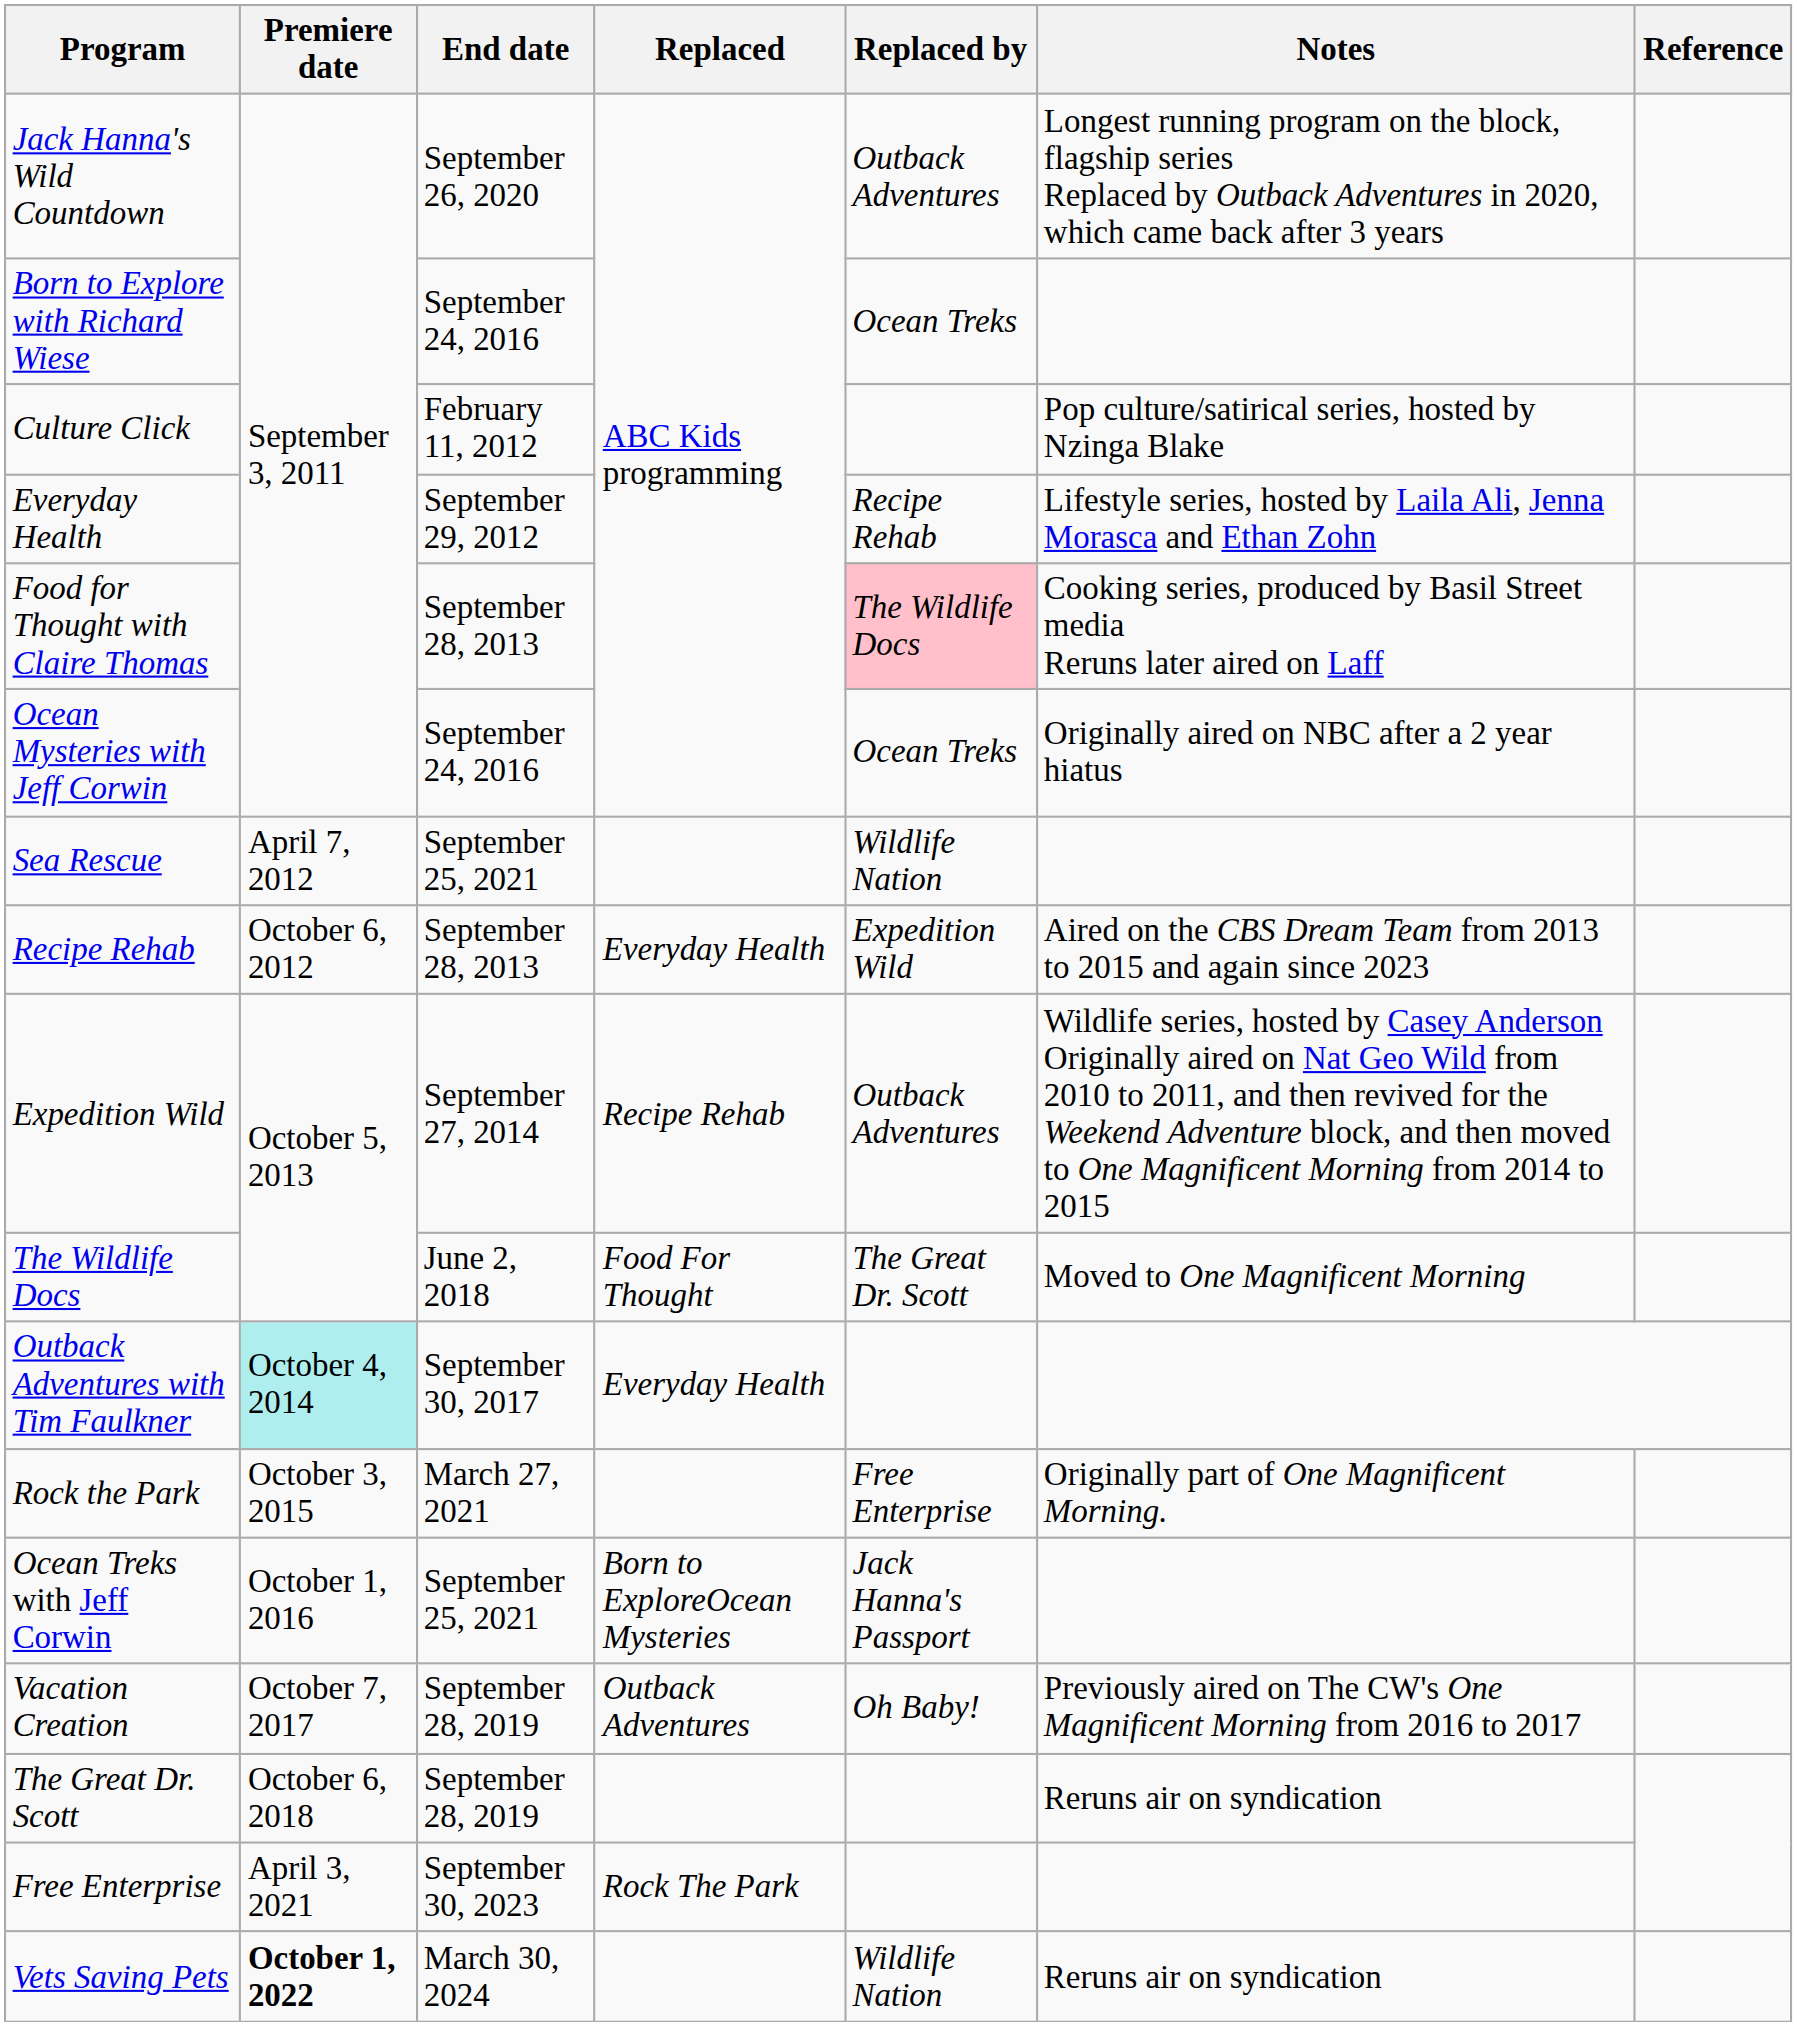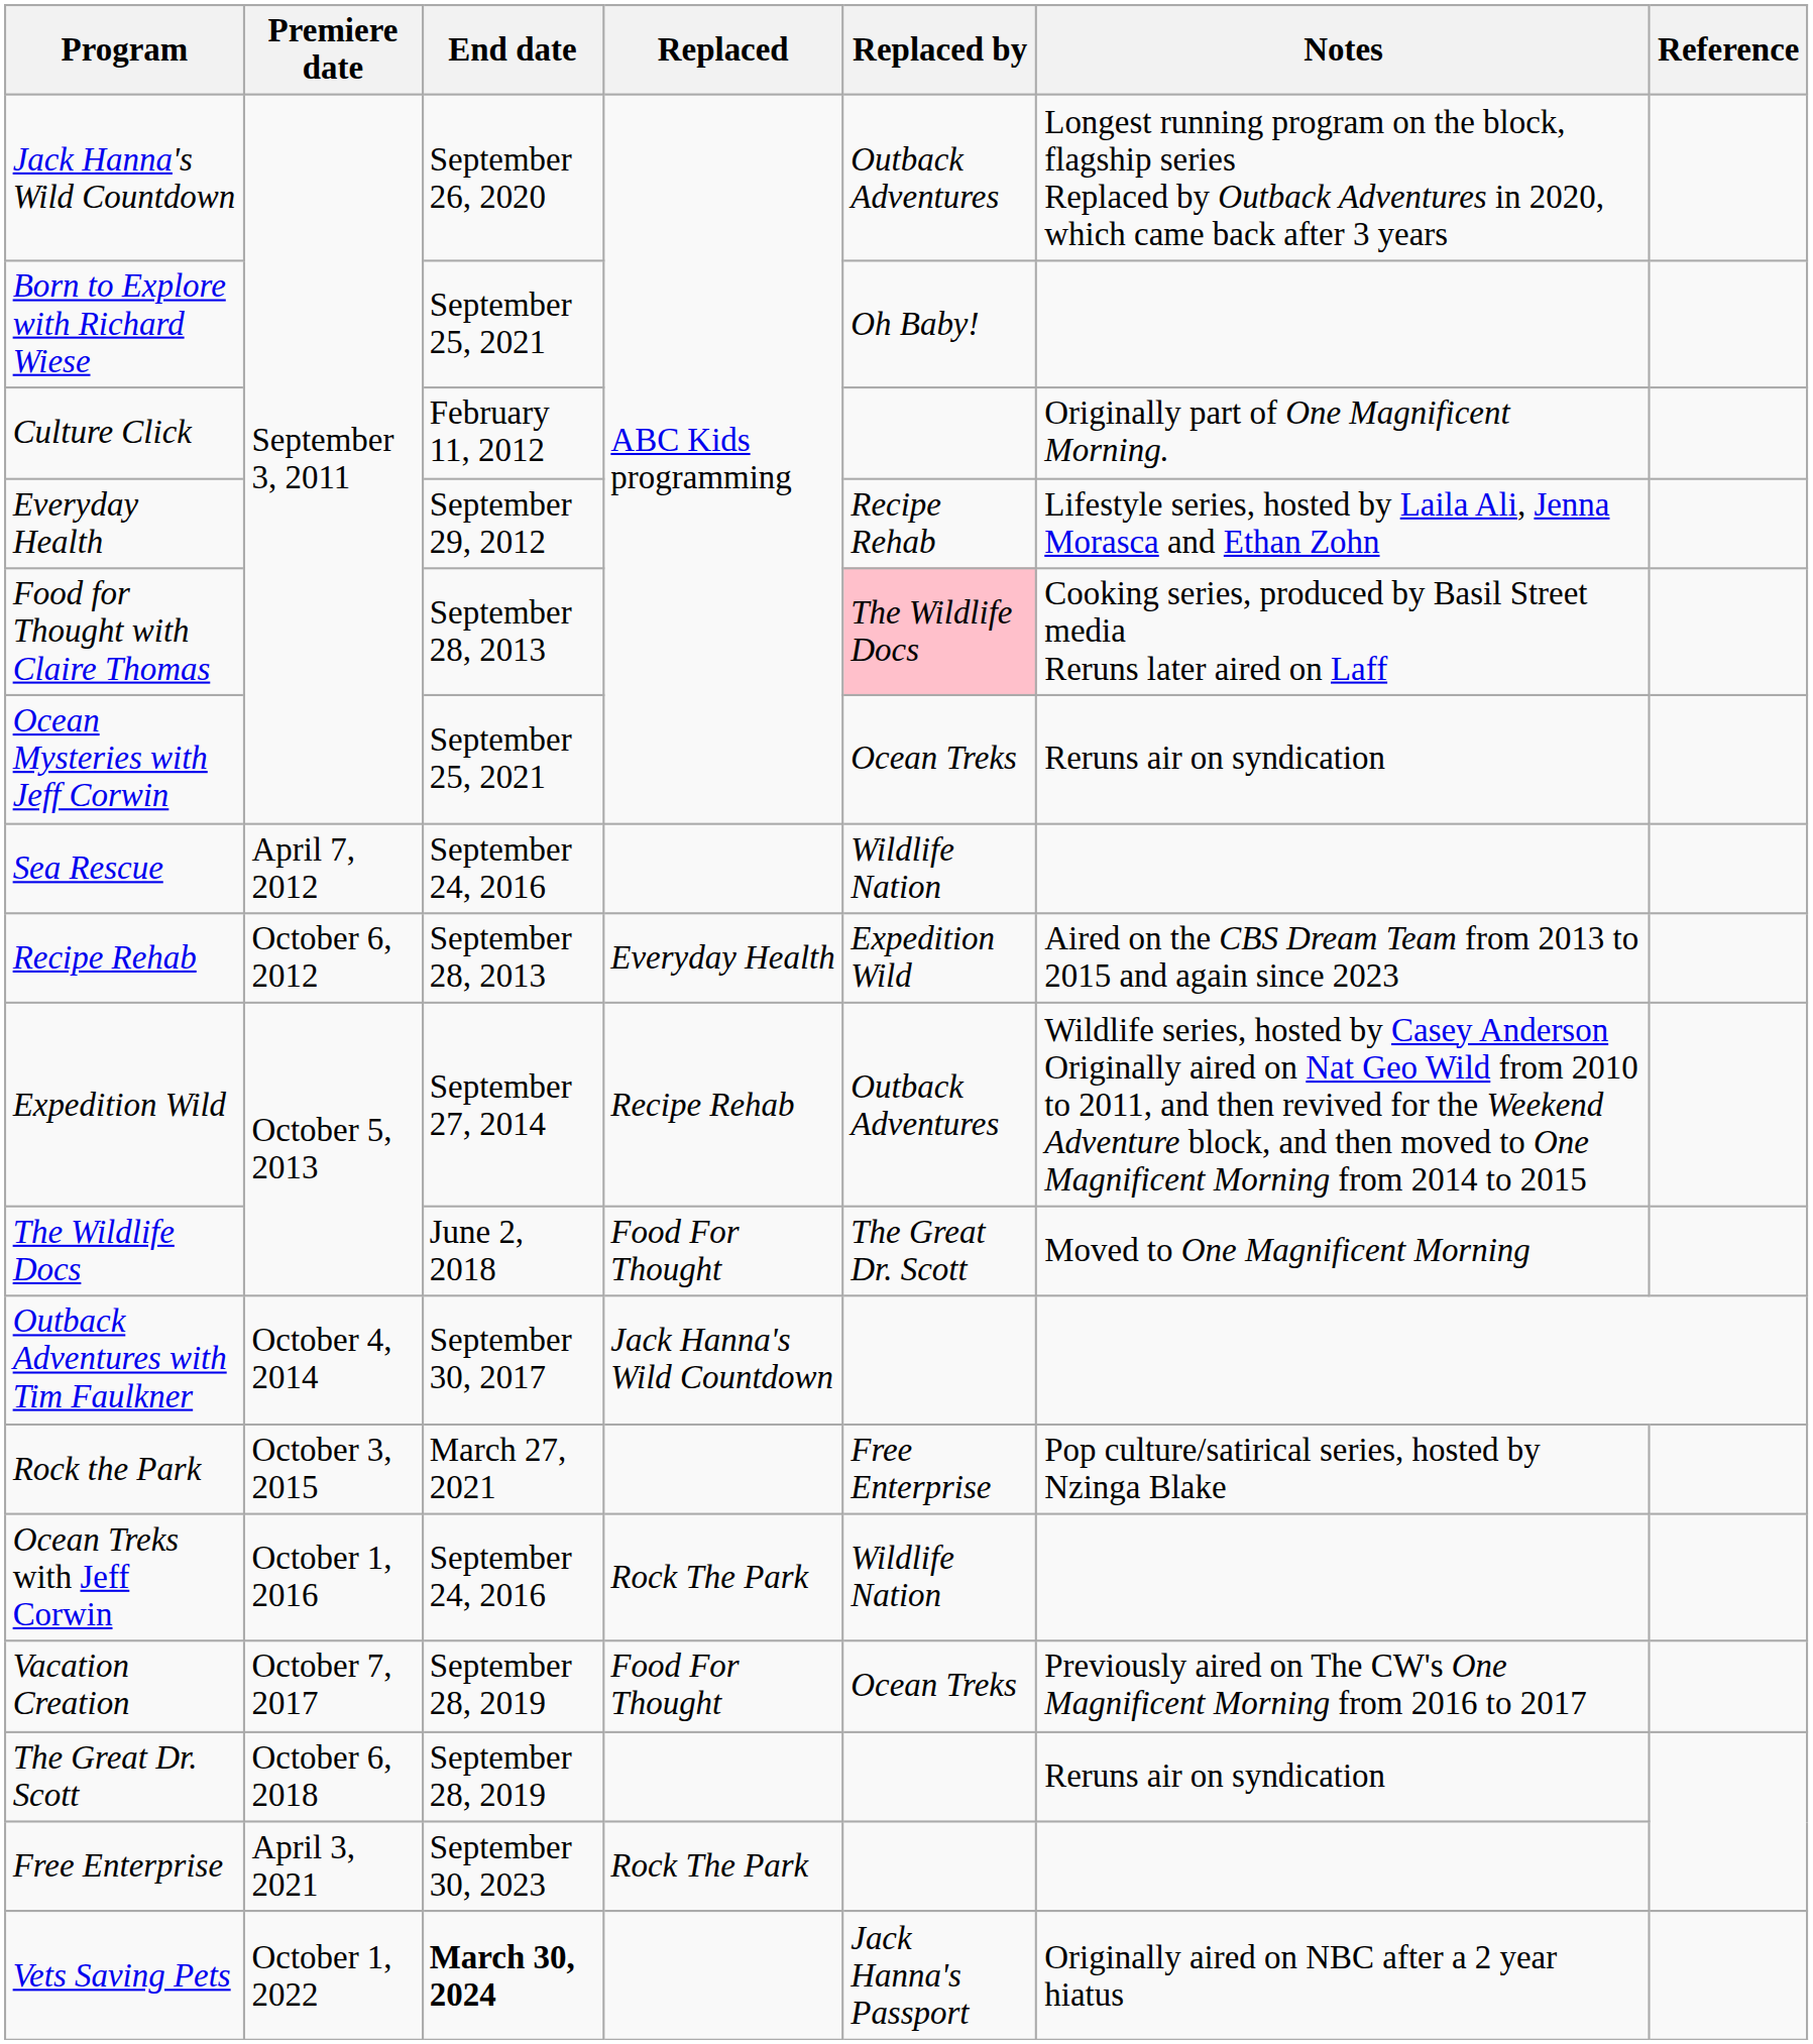Born to Explore with Richard Wiese | End date: September 24, 2016 -> September 25, 2021
Born to Explore with Richard Wiese | Replaced by: Ocean Treks -> Oh Baby!
Culture Click | Notes: Pop culture/satirical series, hosted by Nzinga Blake -> Originally part of One Magnificent Morning.
Ocean Mysteries with Jeff Corwin | End date: September 24, 2016 -> September 25, 2021
Ocean Mysteries with Jeff Corwin | Notes: Originally aired on NBC after a 2 year hiatus -> Reruns air on syndication
Sea Rescue | End date: September 25, 2021 -> September 24, 2016
Outback Adventures with Tim Faulkner | Premiere date: paleturquoise background -> no background
Outback Adventures with Tim Faulkner | Replaced: Everyday Health -> Jack Hanna's Wild Countdown
Rock the Park | Notes: Originally part of One Magnificent Morning. -> Pop culture/satirical series, hosted by Nzinga Blake
Ocean Treks with Jeff Corwin | End date: September 25, 2021 -> September 24, 2016
Ocean Treks with Jeff Corwin | Replaced: Born to ExploreOcean Mysteries -> Rock The Park
Ocean Treks with Jeff Corwin | Replaced by: Jack Hanna's Passport -> Wildlife Nation
Vacation Creation | Replaced: Outback Adventures -> Food For Thought
Vacation Creation | Replaced by: Oh Baby! -> Ocean Treks
Vets Saving Pets | Premiere date: bold -> normal
Vets Saving Pets | End date: normal -> bold
Vets Saving Pets | Replaced by: Wildlife Nation -> Jack Hanna's Passport
Vets Saving Pets | Notes: Reruns air on syndication -> Originally aired on NBC after a 2 year hiatus
